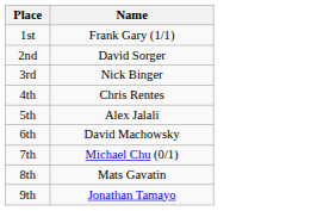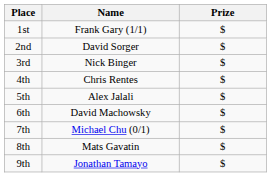+ column: Prize | $ | $ | $ | $ | $ | $ | $ | $ | $
